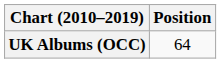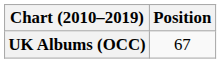UK Albums (OCC) | Position: 64 -> 67
